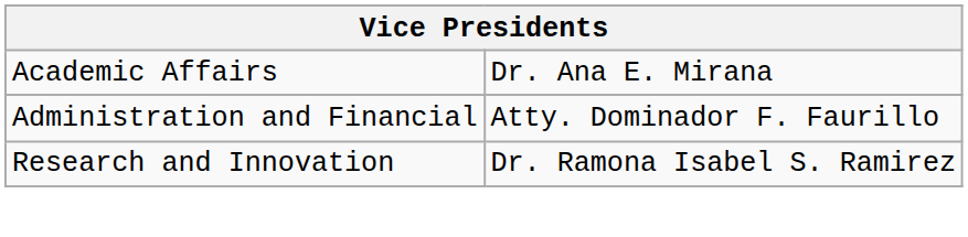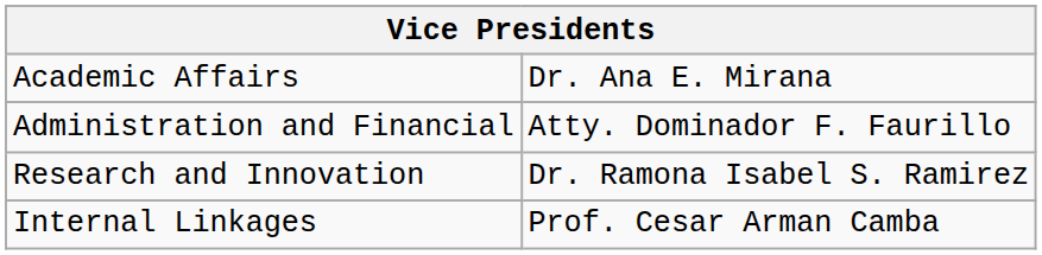+ row: Internal Linkages | Prof. Cesar Arman Camba
